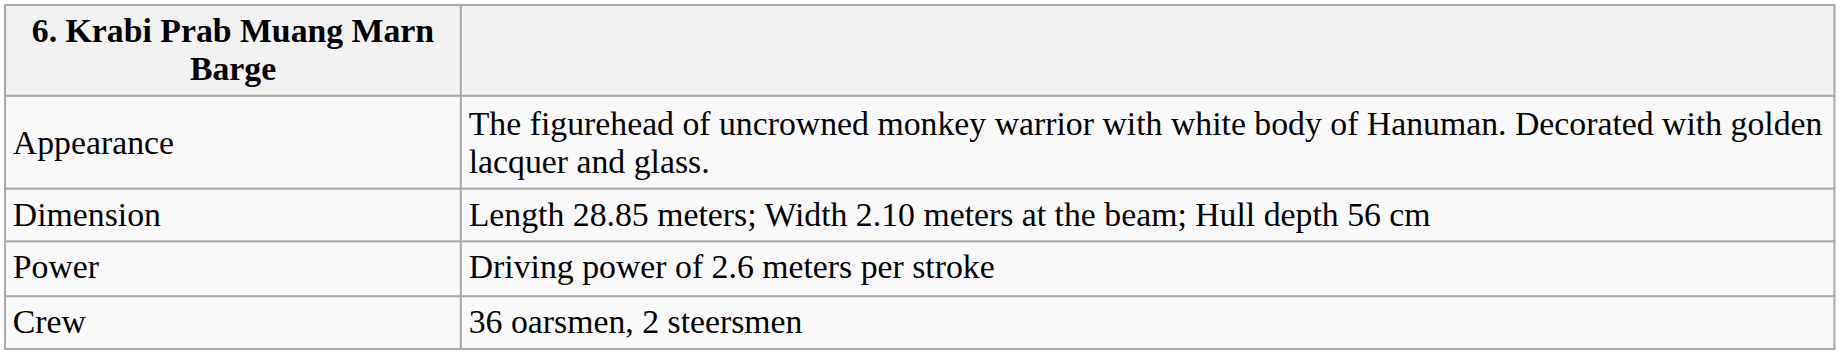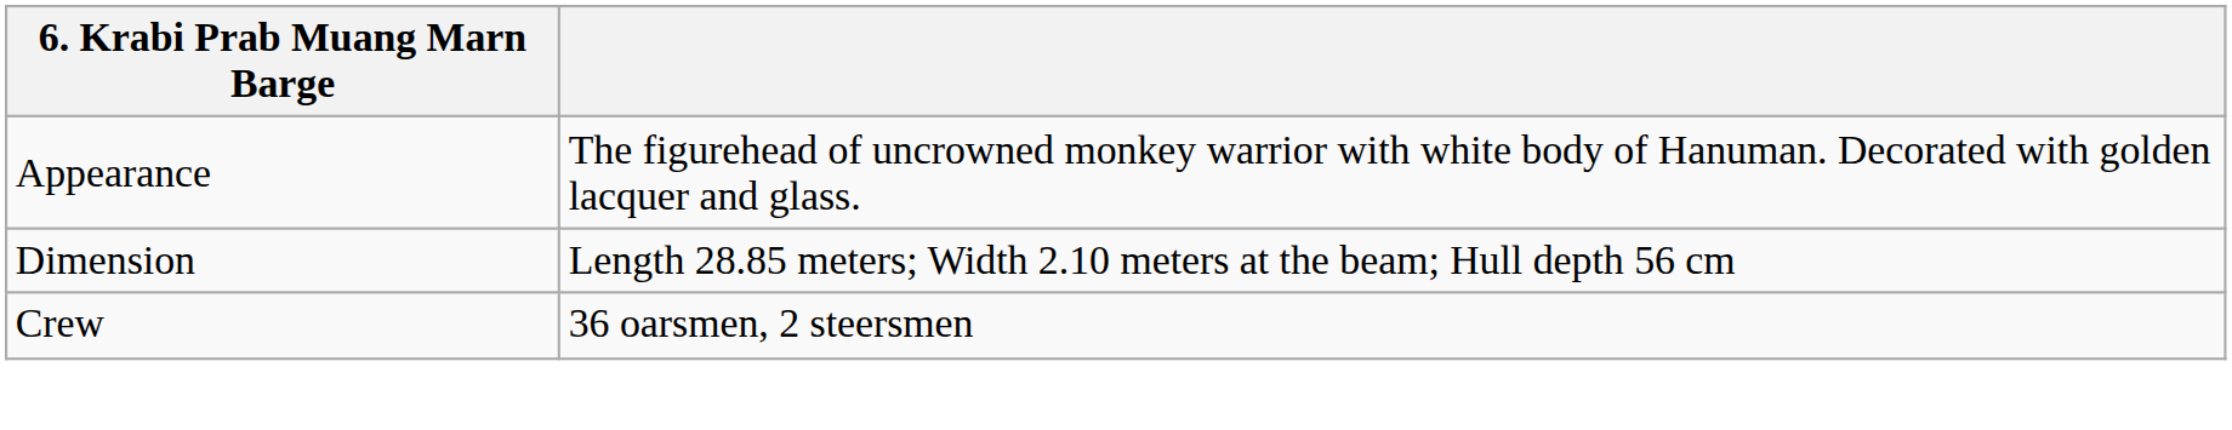- row: Power | Driving power of 2.6 meters per stroke
